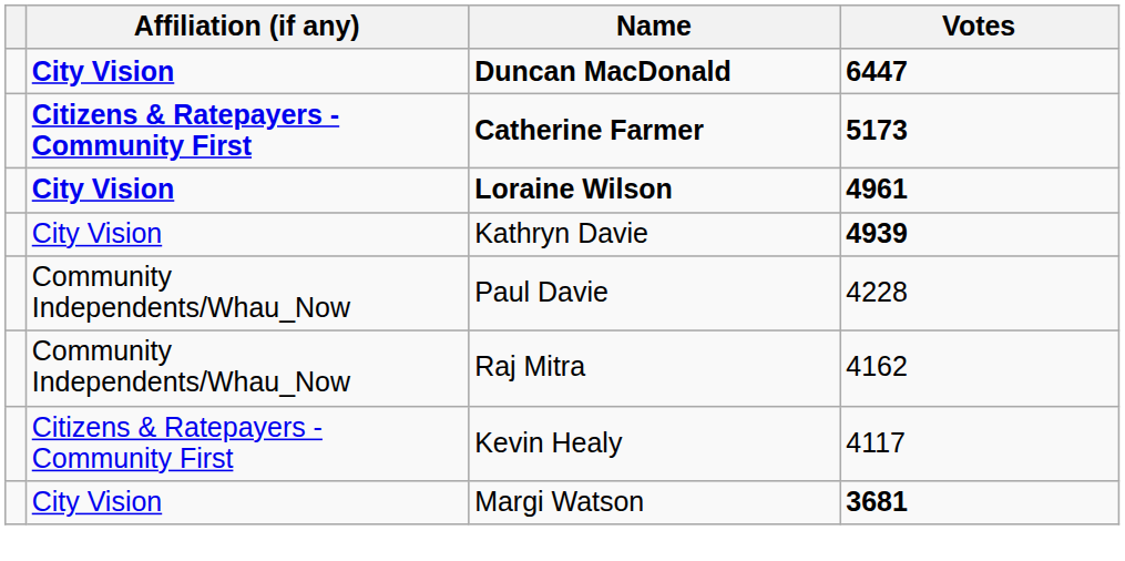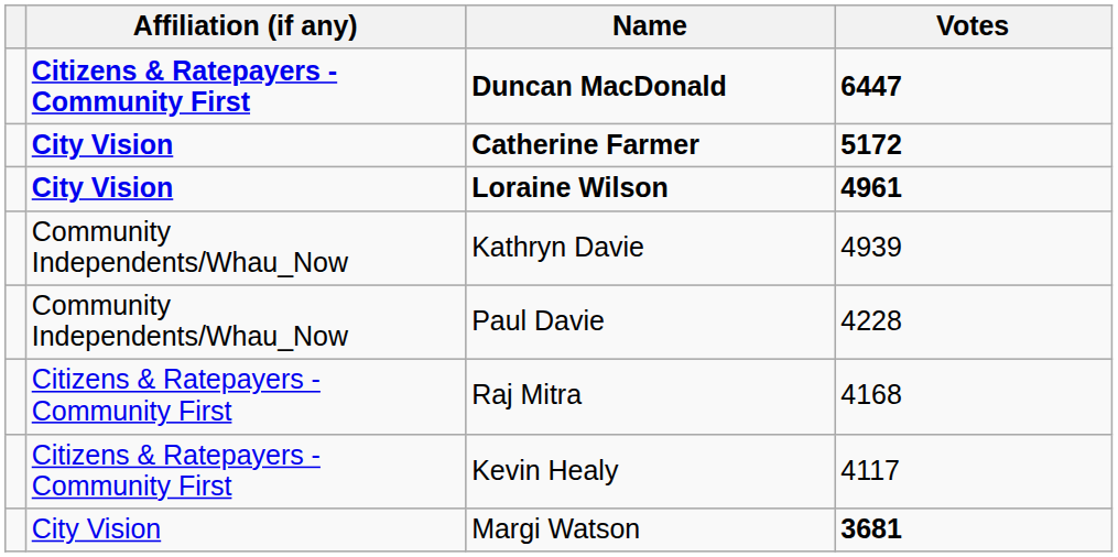Duncan MacDonald | Affiliation (if any): City Vision -> Citizens & Ratepayers - Community First
Catherine Farmer | Affiliation (if any): Citizens & Ratepayers - Community First -> City Vision
Catherine Farmer | Votes: 5173 -> 5172
Kathryn Davie | Affiliation (if any): City Vision -> Community Independents/Whau_Now
Kathryn Davie | Votes: bold -> normal
Raj Mitra | Affiliation (if any): Community Independents/Whau_Now -> Citizens & Ratepayers - Community First
Raj Mitra | Votes: 4162 -> 4168
